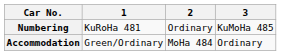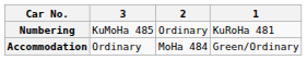columns swapped: 1 <-> 3
